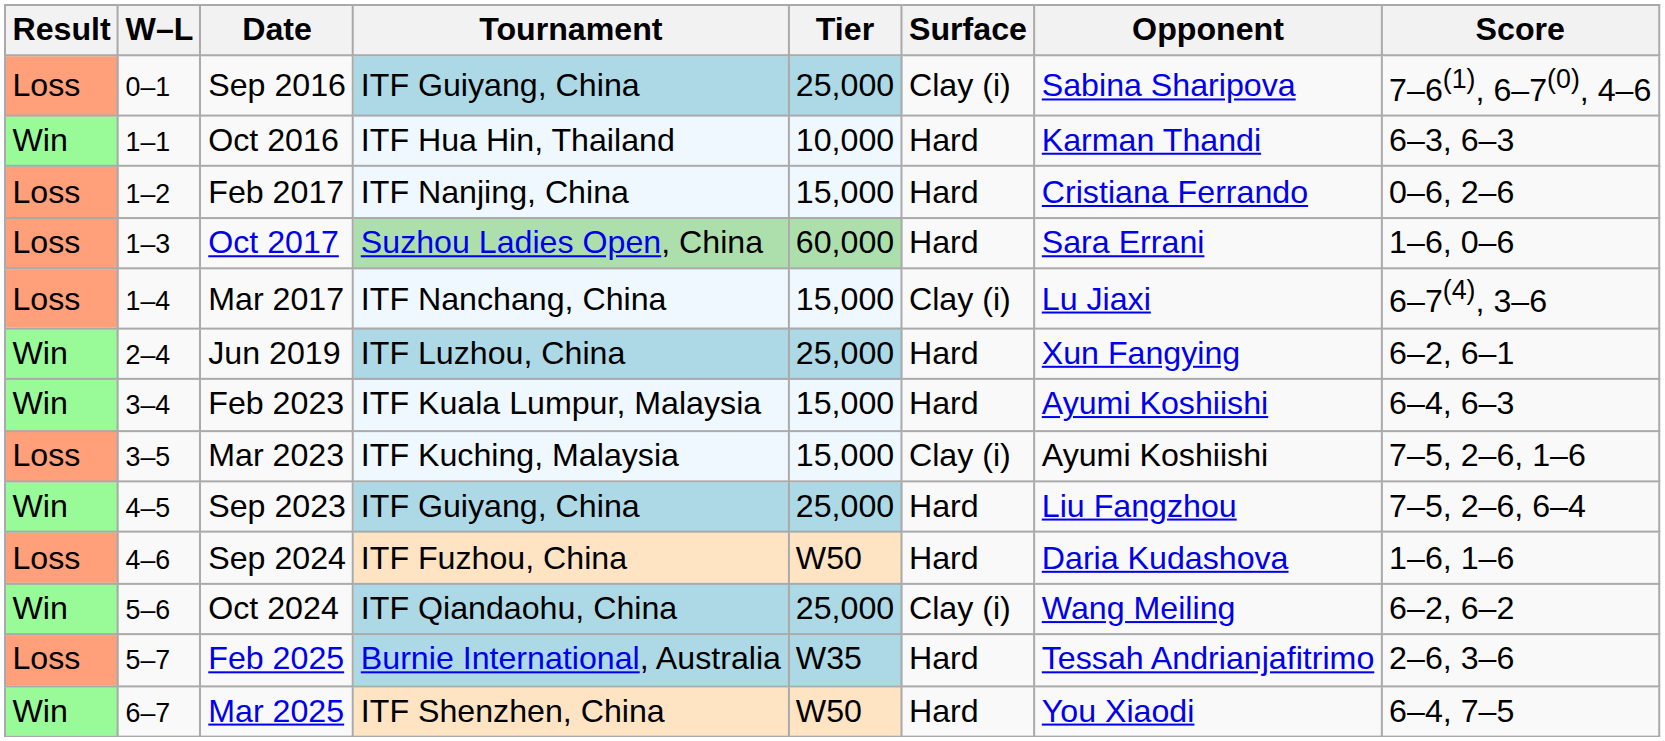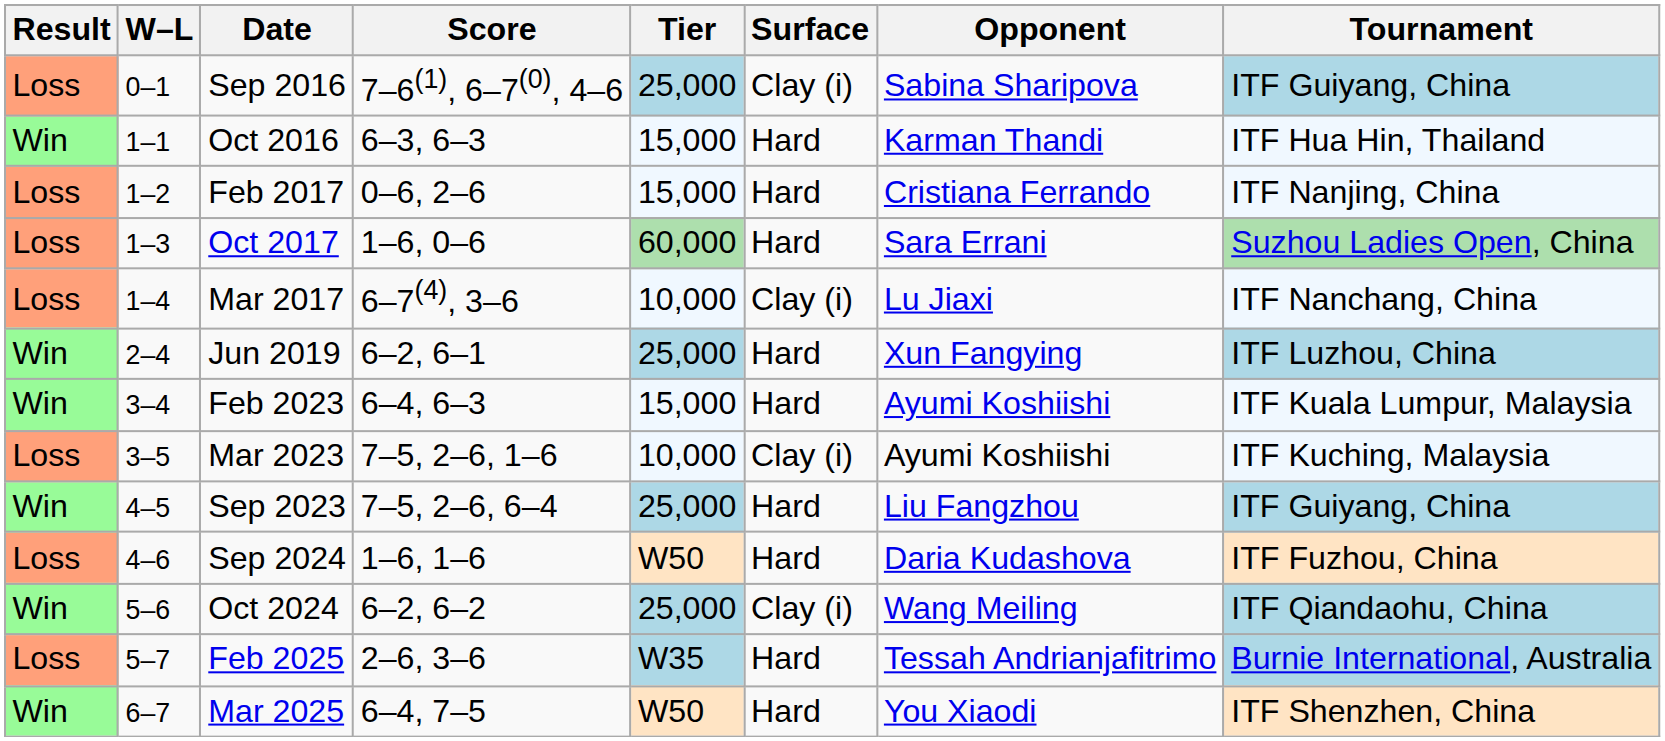columns swapped: Tournament <-> Score
Oct 2016 | Tier: 10,000 -> 15,000
Mar 2017 | Tier: 15,000 -> 10,000
Mar 2023 | Tier: 15,000 -> 10,000
